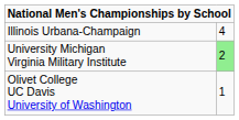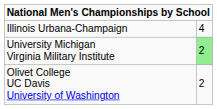Olivet College UC Davis University of Washington | column 2: 1 -> 2
